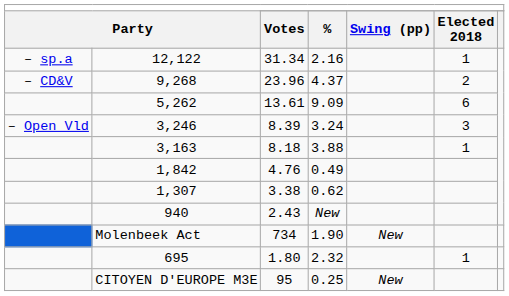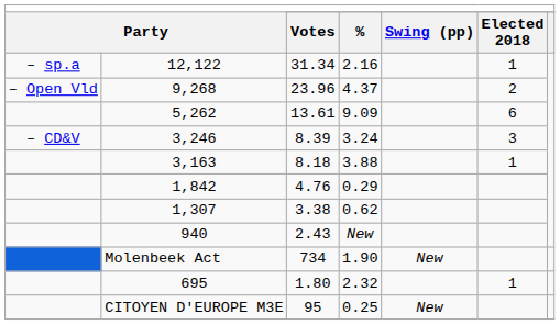9,268 | column 1: – CD&V -> – Open Vld
3,246 | column 1: – Open Vld -> – CD&V
1,842 | column 4: 0.49 -> 0.29
